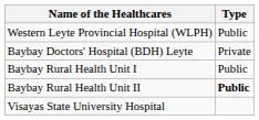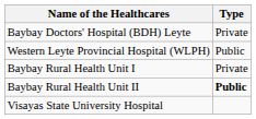rows swapped: Western Leyte Provincial Hospital (WLPH) <-> Baybay Doctors' Hospital (BDH) Leyte
Baybay Rural Health Unit I | Type: Public -> Private
